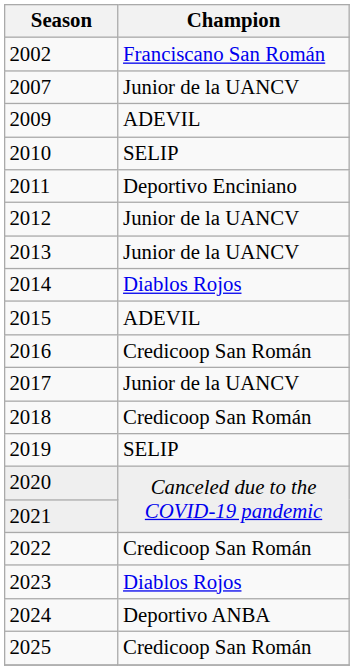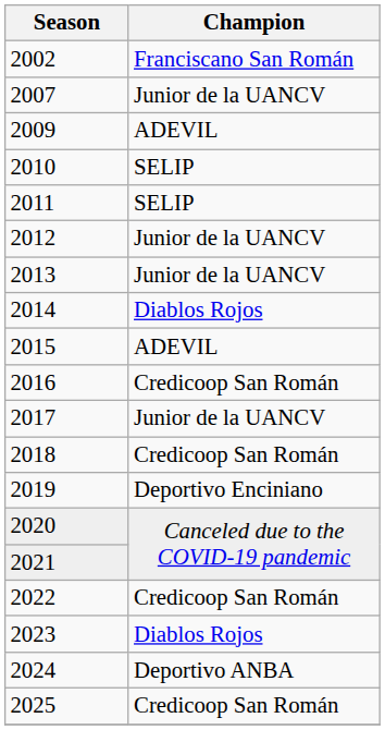2011 | Champion: Deportivo Enciniano -> SELIP
2019 | Champion: SELIP -> Deportivo Enciniano
